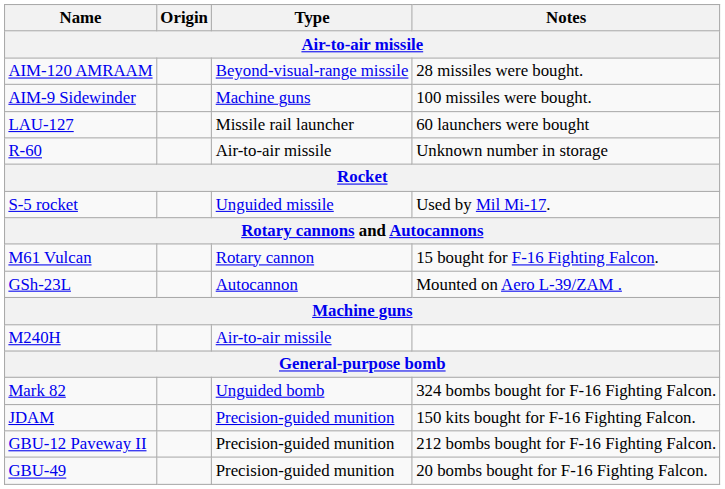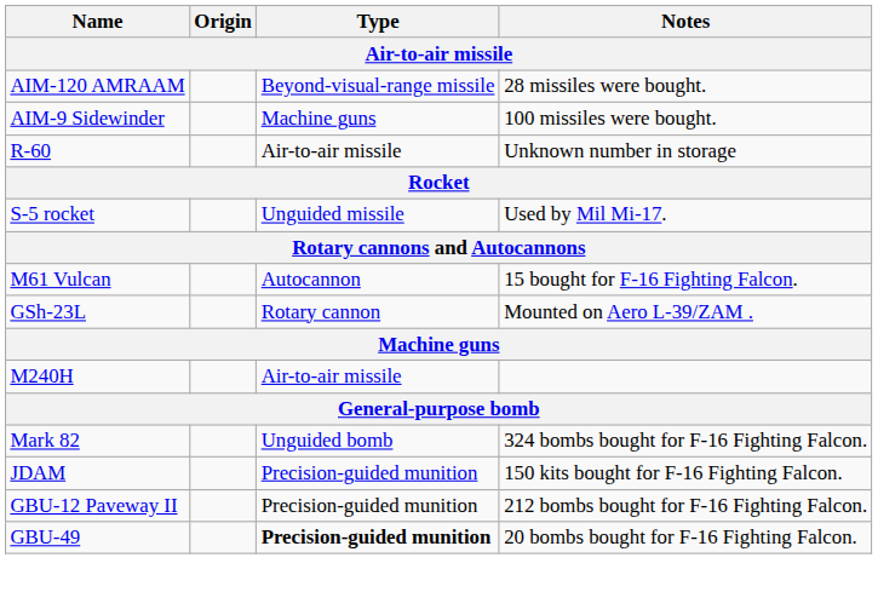- row: LAU-127 | Missile rail launcher | 60 launchers were bought
M61 Vulcan | Type: Rotary cannon -> Autocannon
GSh-23L | Type: Autocannon -> Rotary cannon
GBU-49 | Type: normal -> bold
